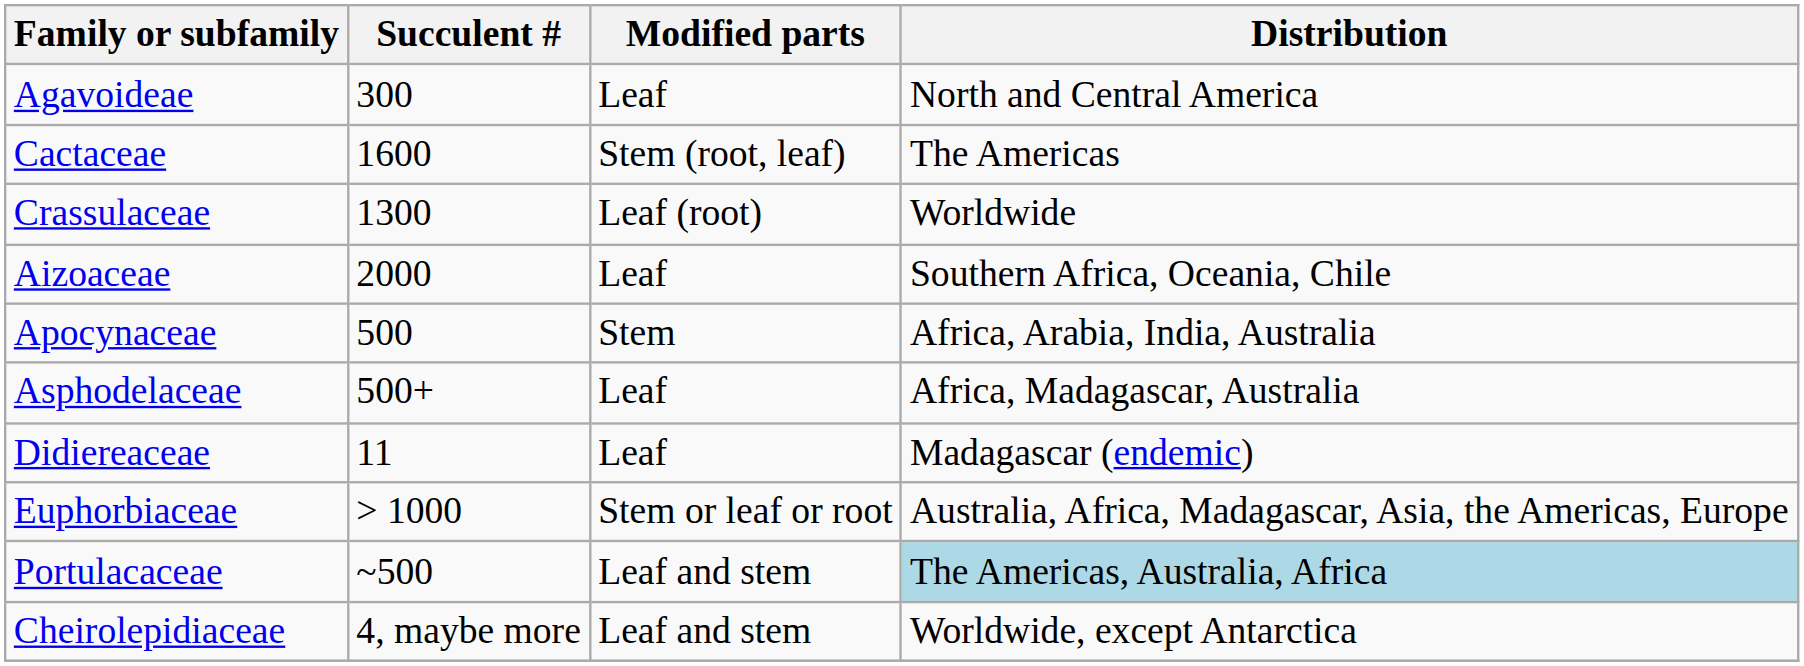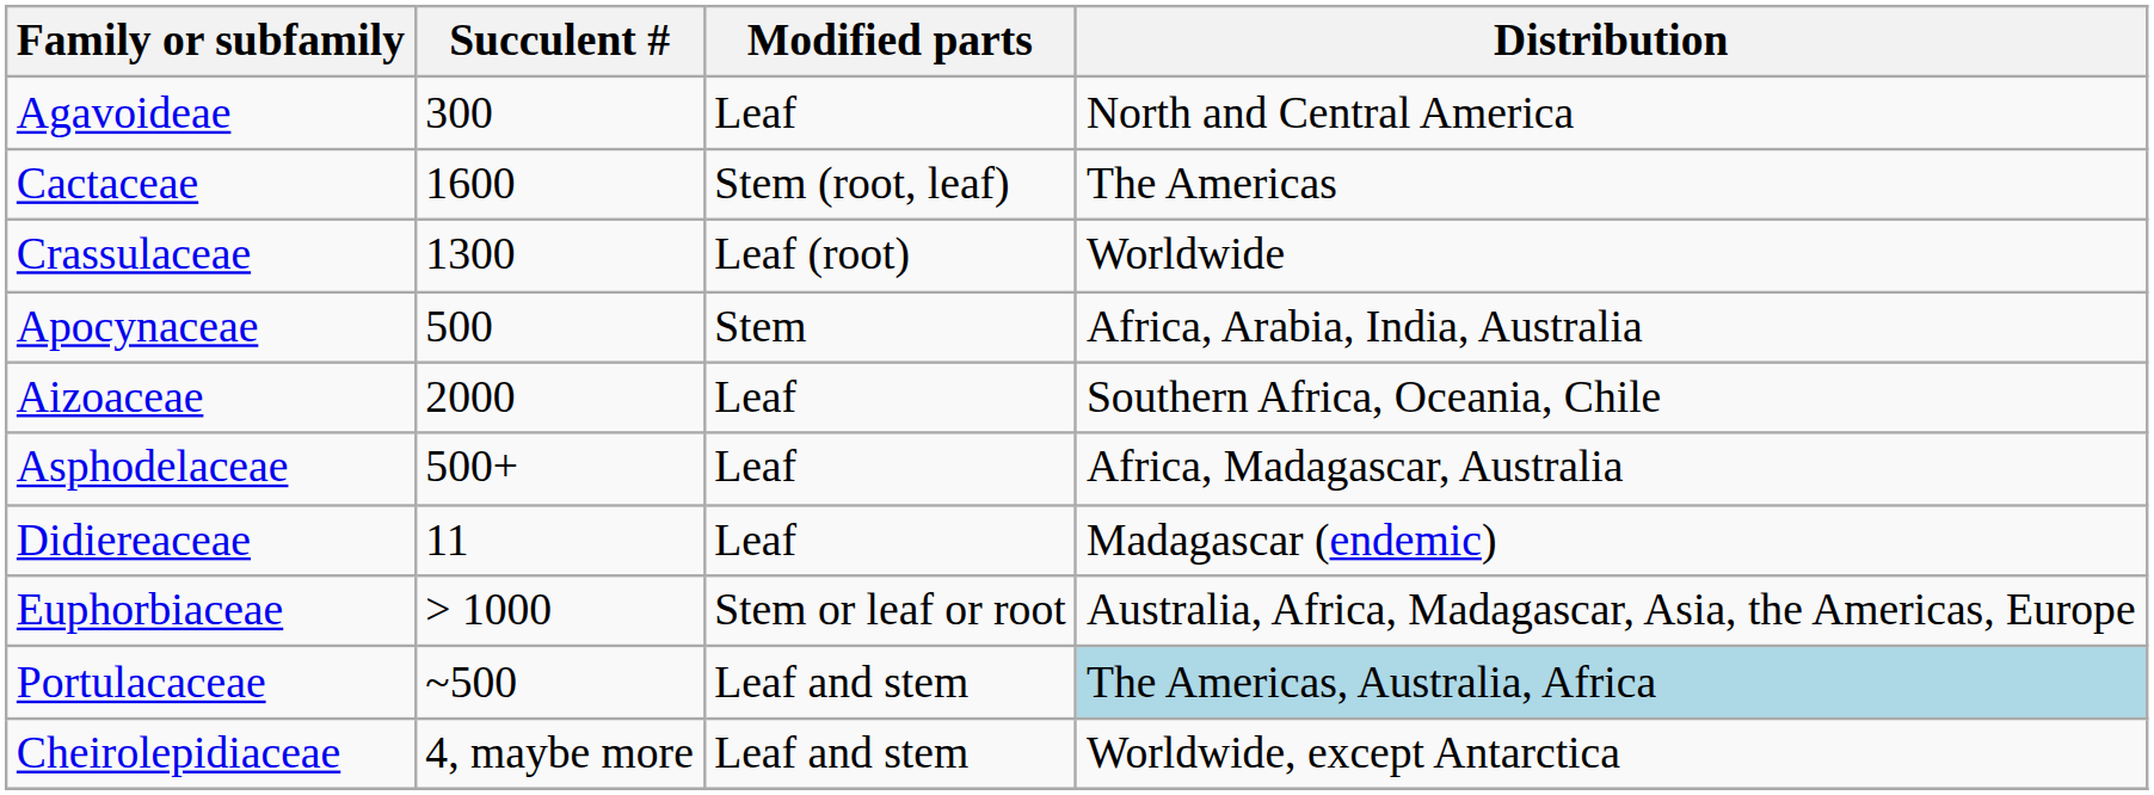rows swapped: Aizoaceae <-> Apocynaceae
